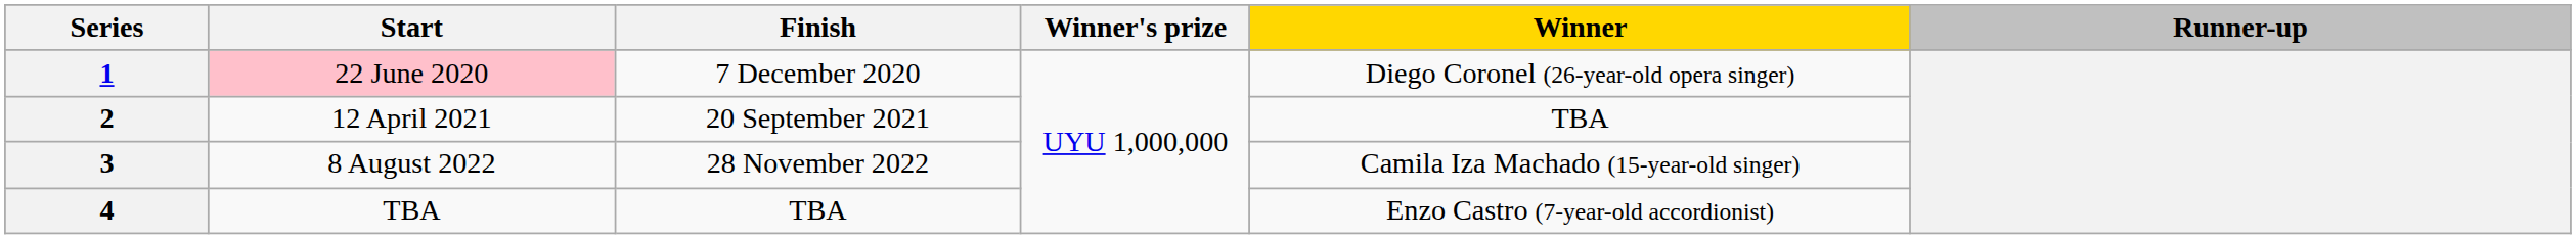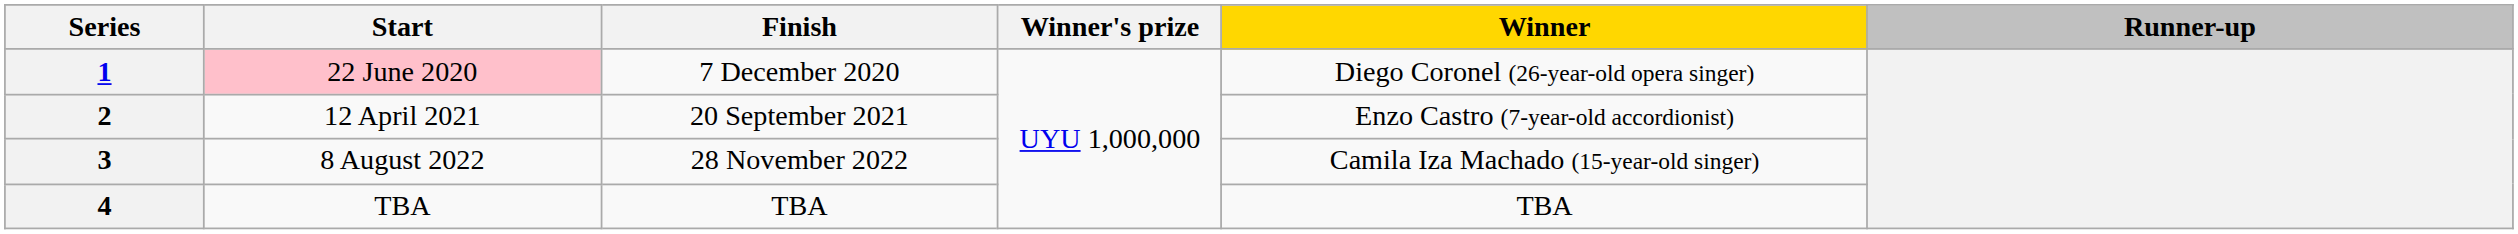2 | Winner: TBA -> Enzo Castro (7-year-old accordionist)
4 | Winner: Enzo Castro (7-year-old accordionist) -> TBA
